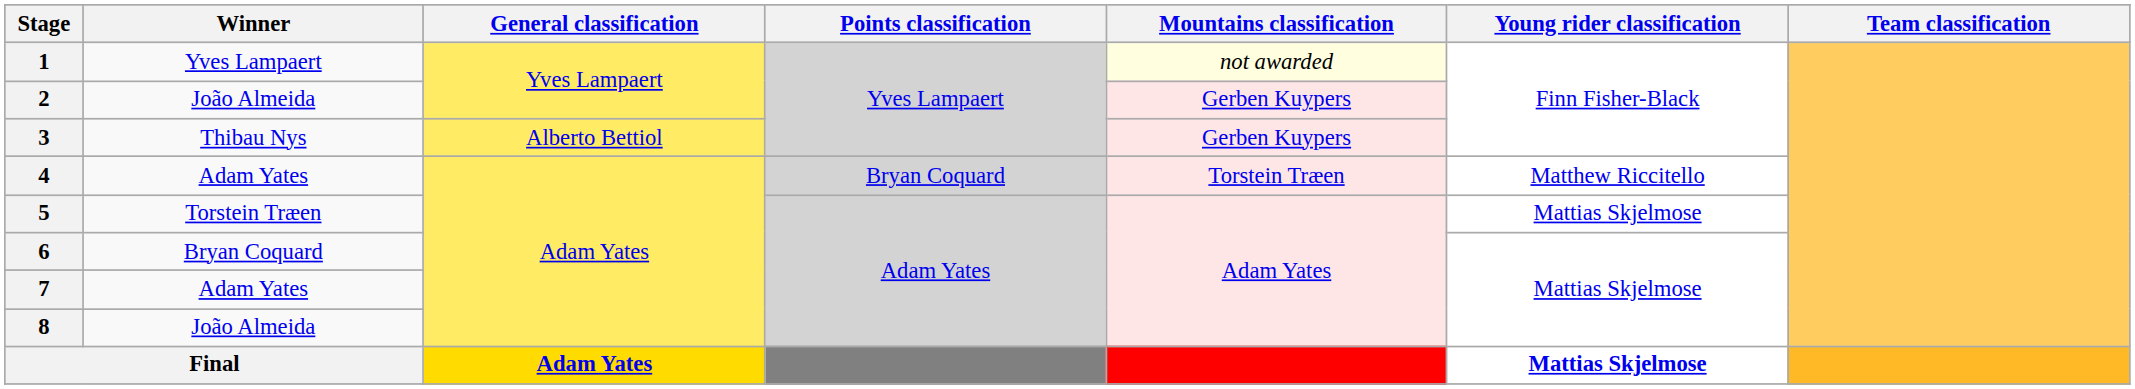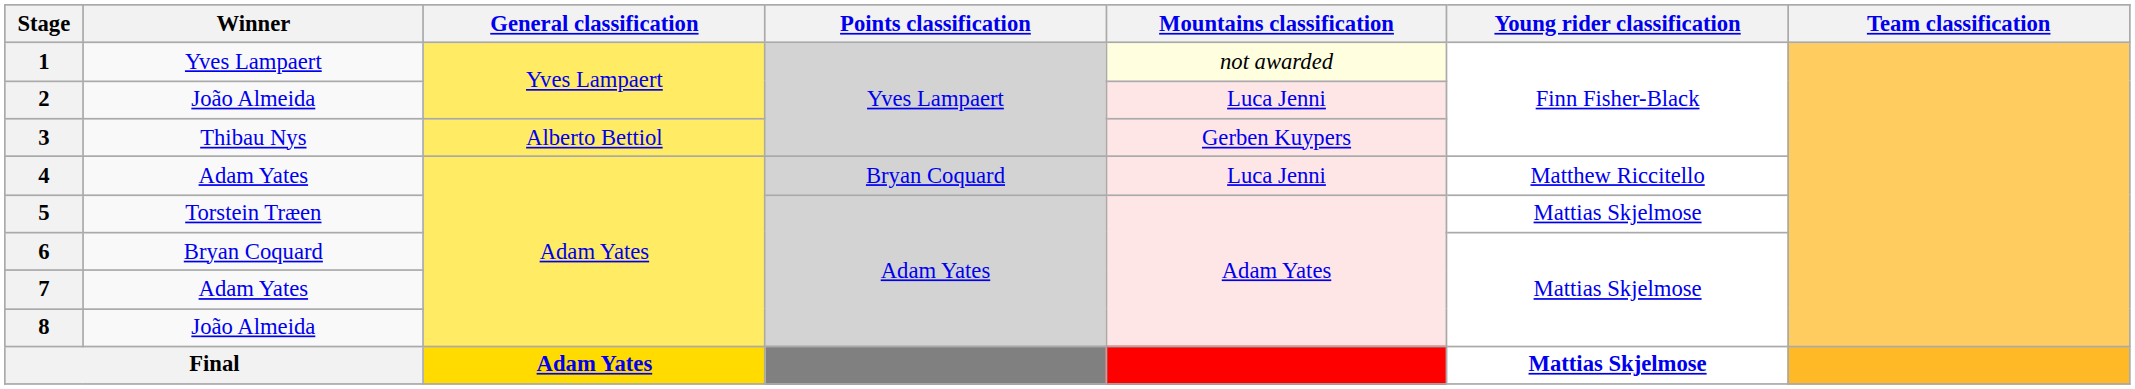2 | Mountains classification: Gerben Kuypers -> Luca Jenni
4 | Mountains classification: Torstein Træen -> Luca Jenni
